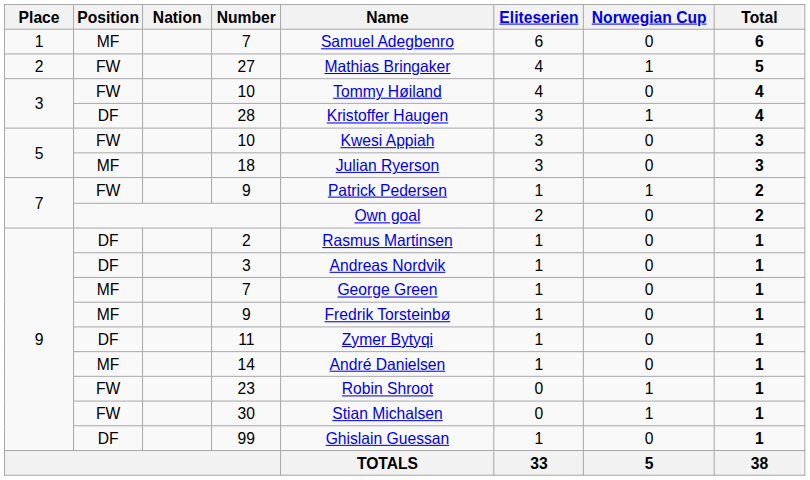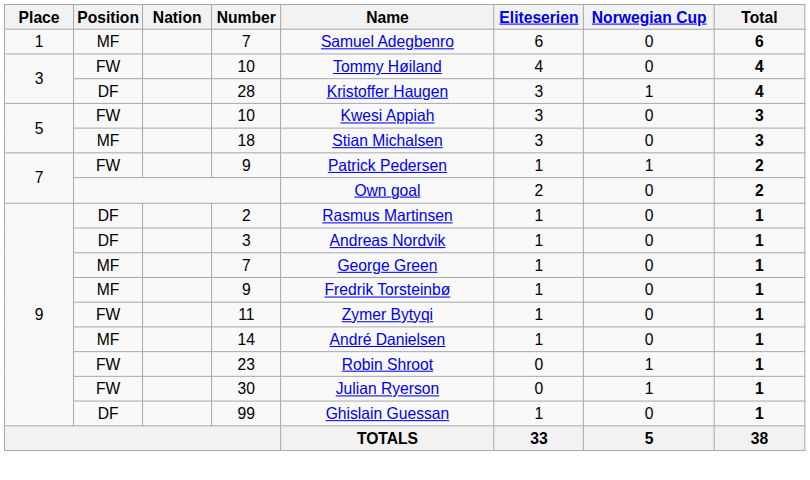- row: 2 | FW | 27 | Mathias Bringaker | 4 | 1 | 5
18 | Name: Julian Ryerson -> Stian Michalsen
11 | Position: DF -> FW
30 | Name: Stian Michalsen -> Julian Ryerson
